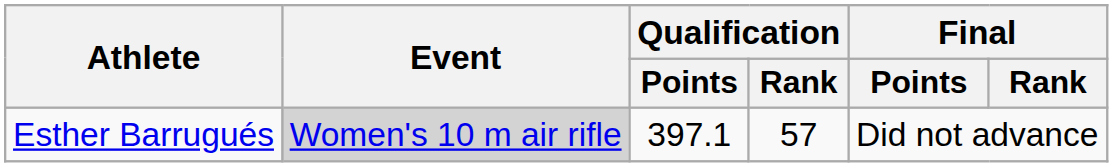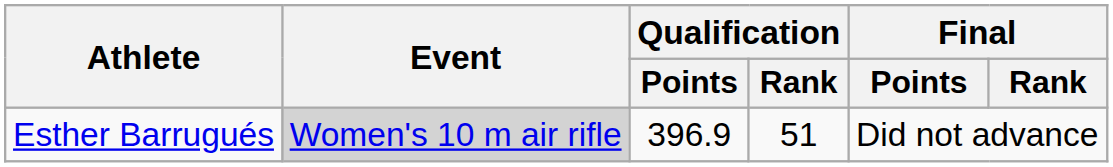Esther Barrugués | Qualification / Points: 397.1 -> 396.9
Esther Barrugués | Qualification / Rank: 57 -> 51
